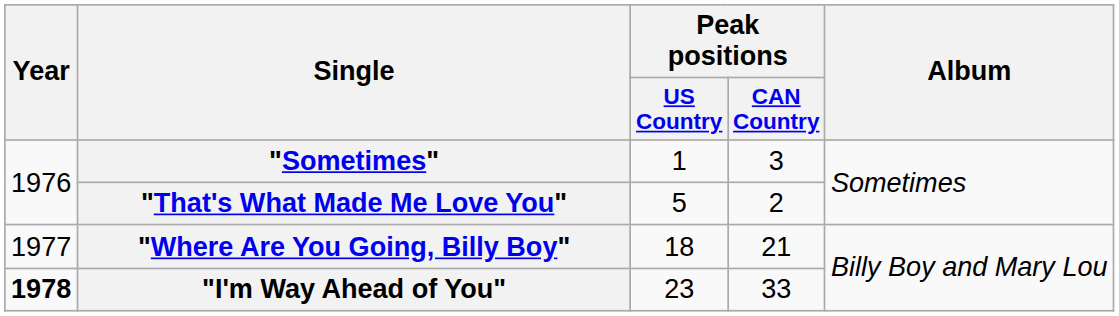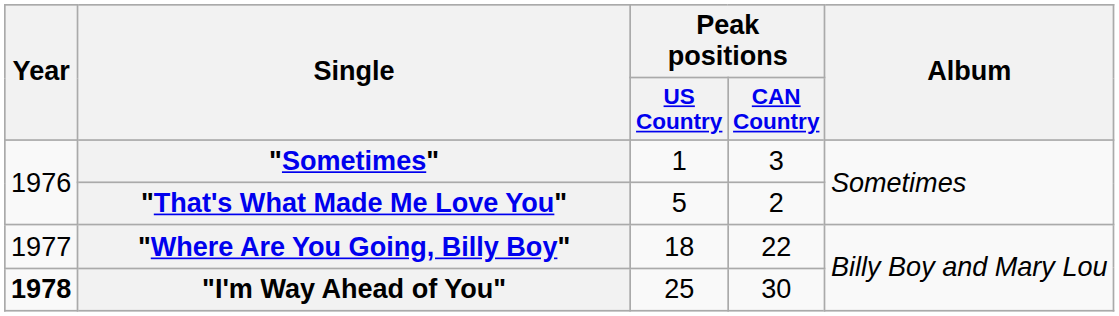"Where Are You Going, Billy Boy" | Peak positions / CAN Country: 21 -> 22
"I'm Way Ahead of You" | Peak positions / US Country: 23 -> 25
"I'm Way Ahead of You" | Peak positions / CAN Country: 33 -> 30
